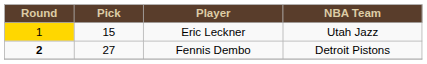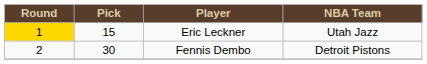Fennis Dembo | Round: bold -> normal
Fennis Dembo | Pick: 27 -> 30
